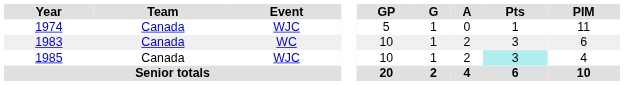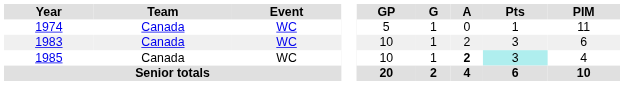1974 | Event: WJC -> WC
1985 | Event: WJC -> WC
1985 | A: normal -> bold
